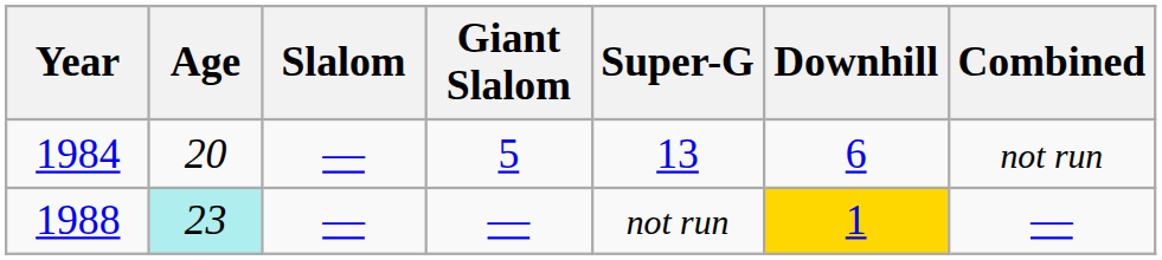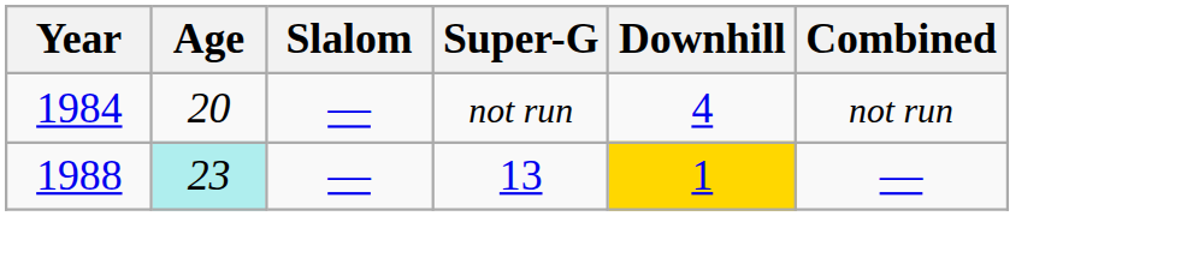- column: Giant Slalom | 5 | —
1984 | Super-G: 13 -> not run
1984 | Downhill: 6 -> 4
1988 | Super-G: not run -> 13
